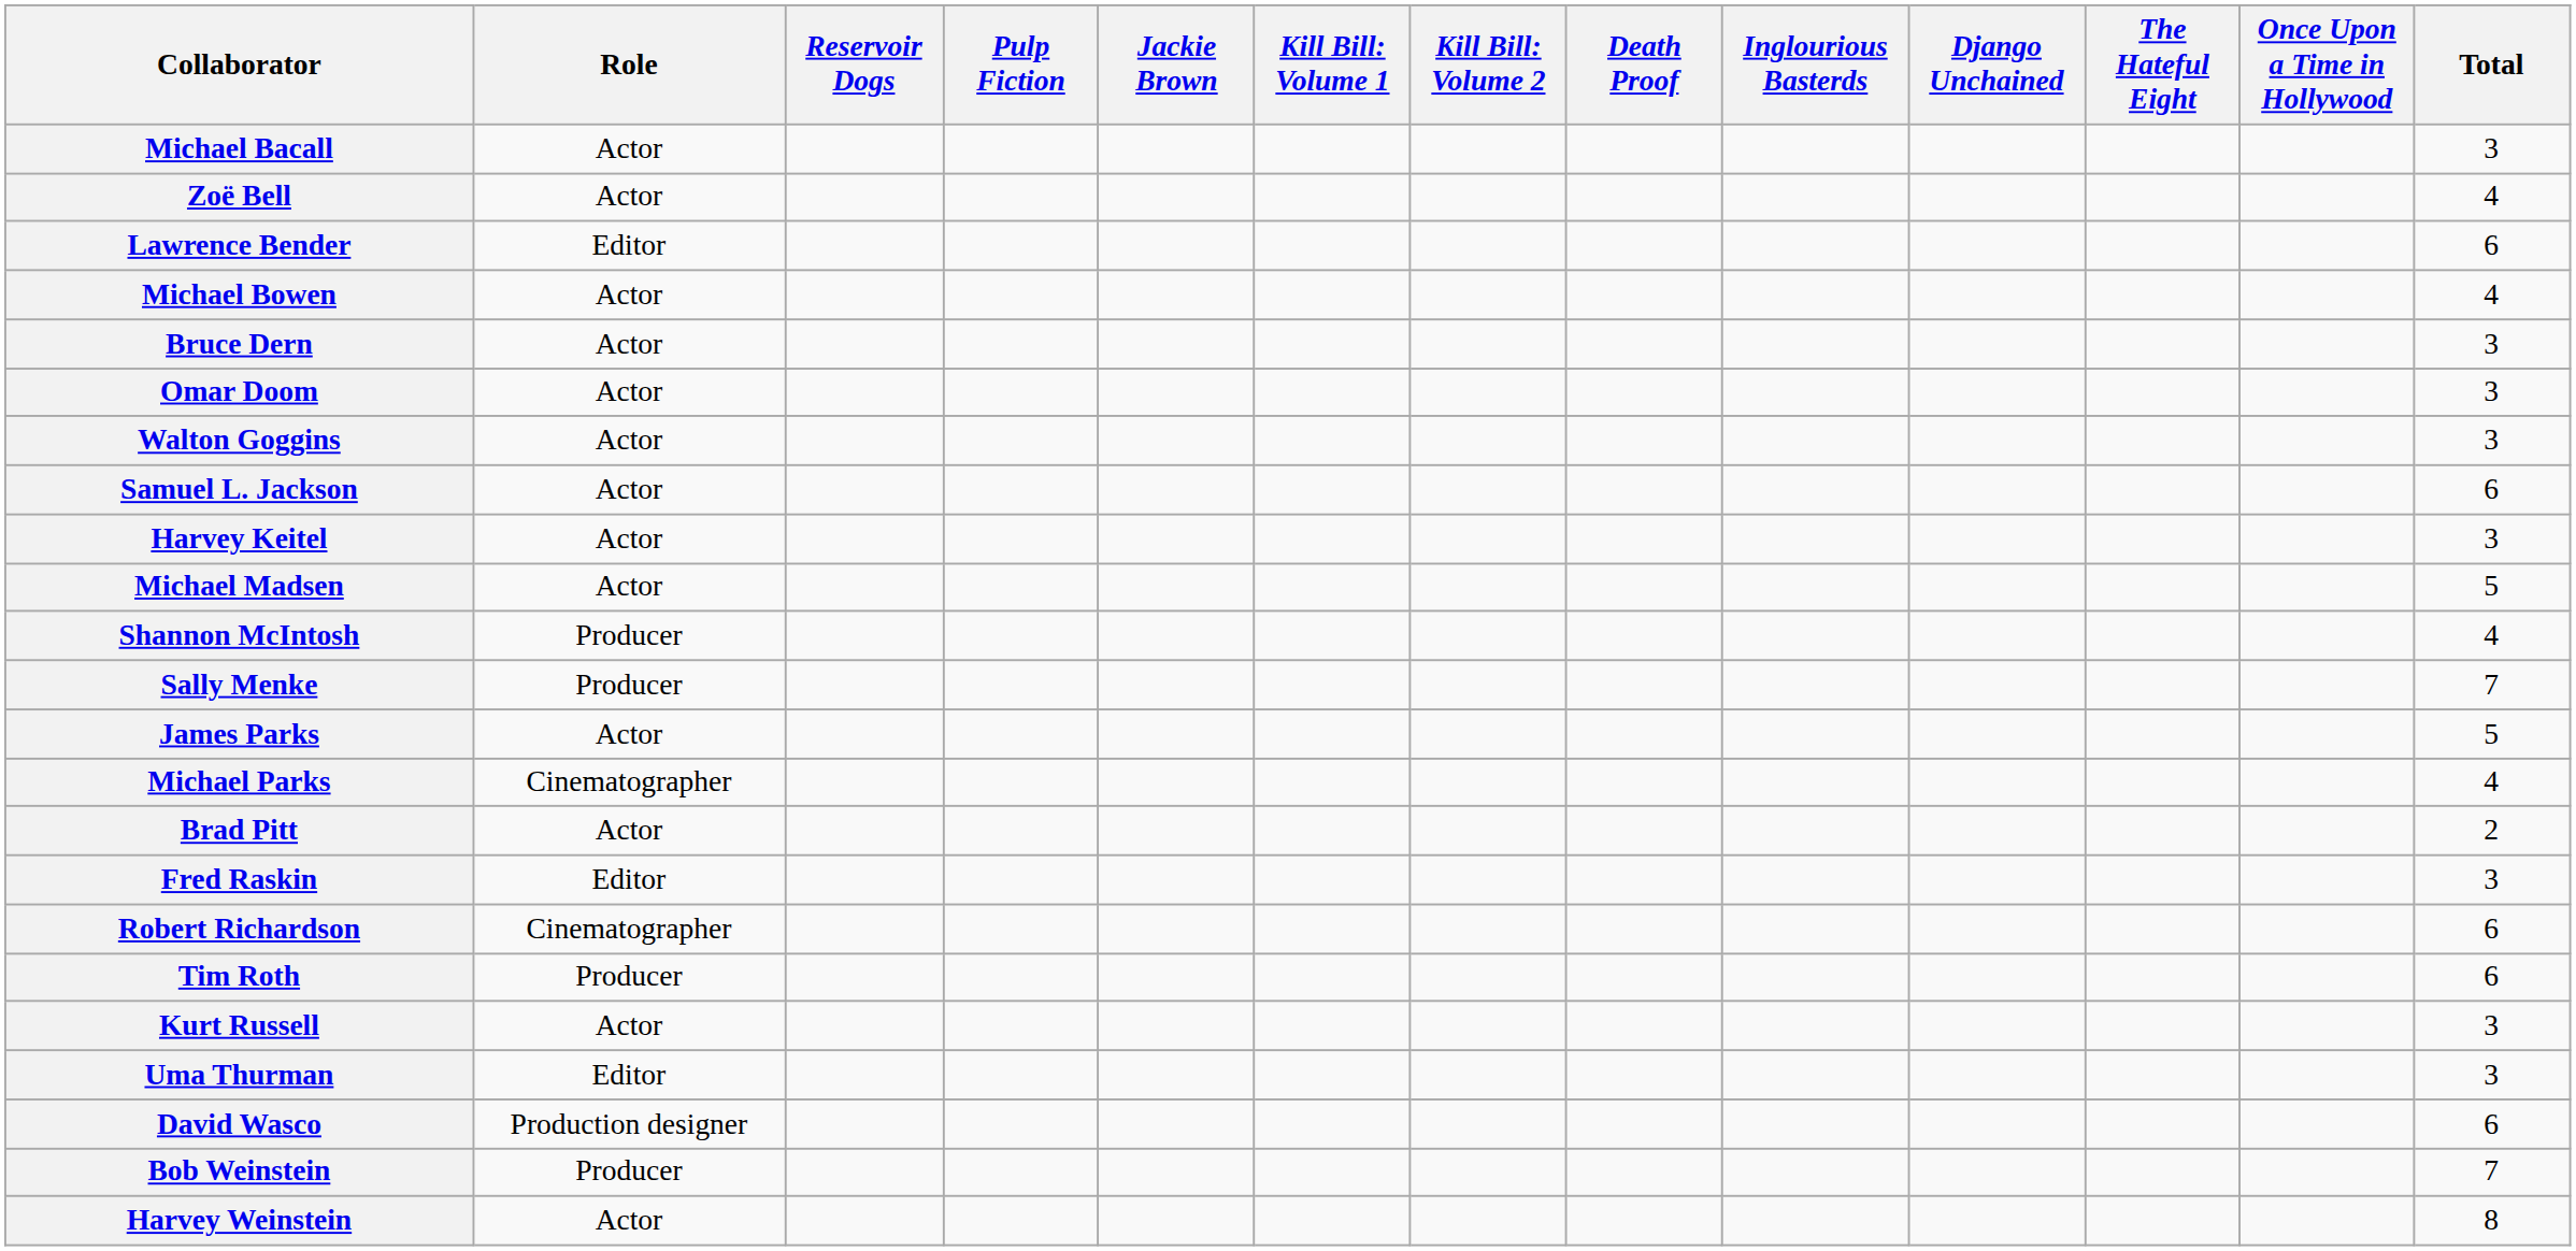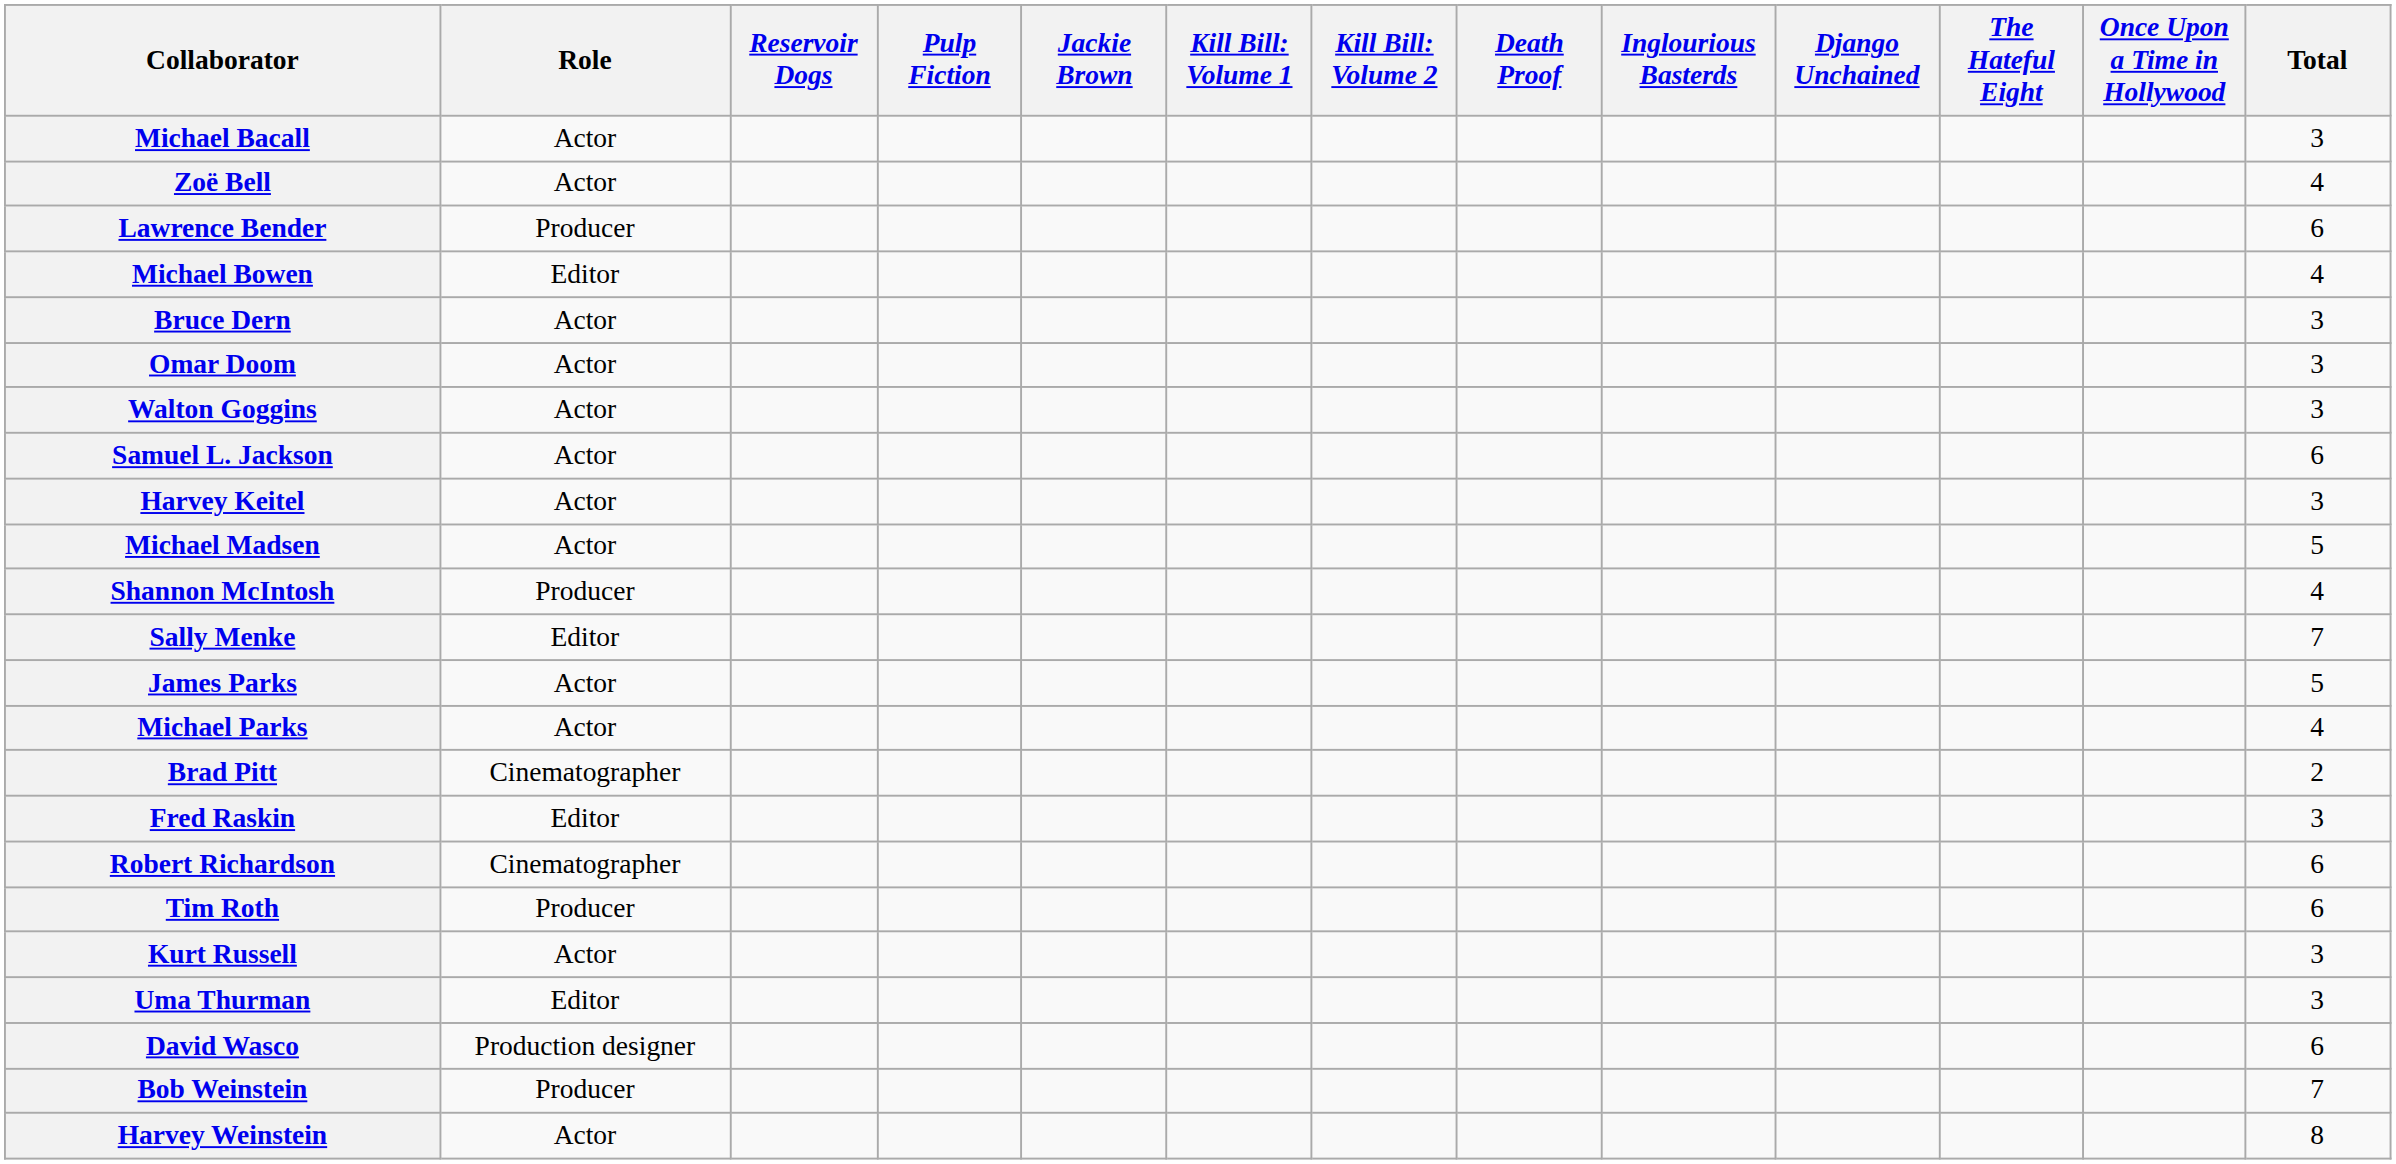Lawrence Bender | Role: Editor -> Producer
Michael Bowen | Role: Actor -> Editor
Sally Menke | Role: Producer -> Editor
Michael Parks | Role: Cinematographer -> Actor
Brad Pitt | Role: Actor -> Cinematographer
